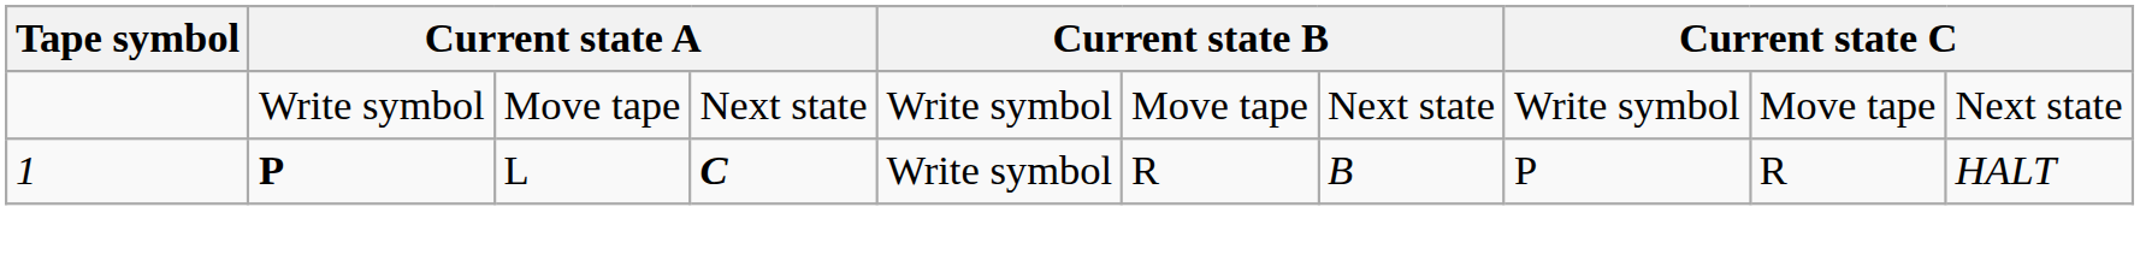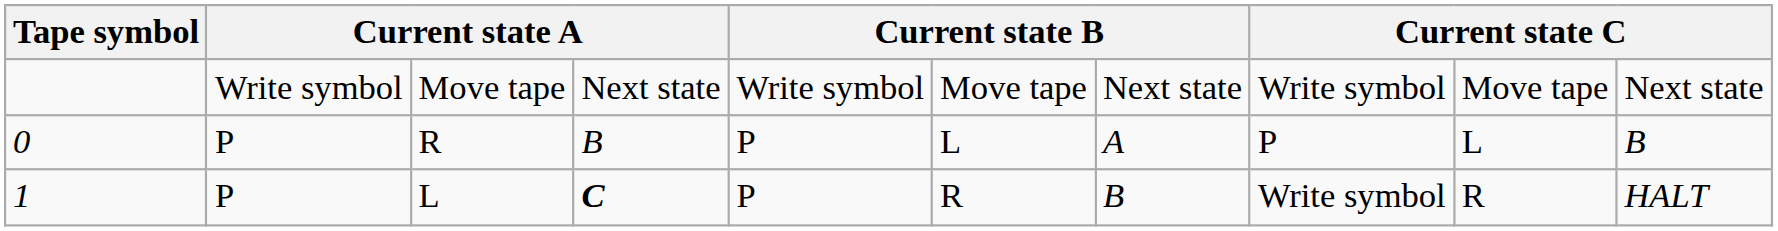+ row: 0 | P | R | B | P | L | A | P | L | B
1 | column 2: bold -> normal
1 | column 5: Write symbol -> P
1 | column 8: P -> Write symbol
